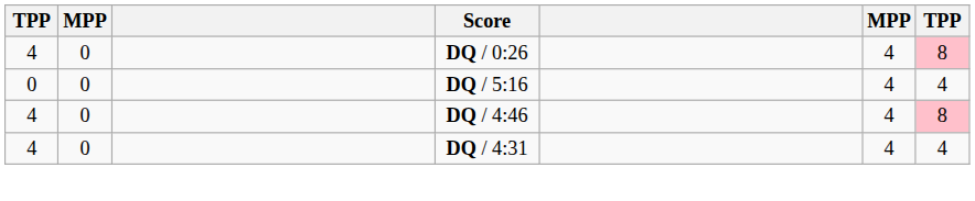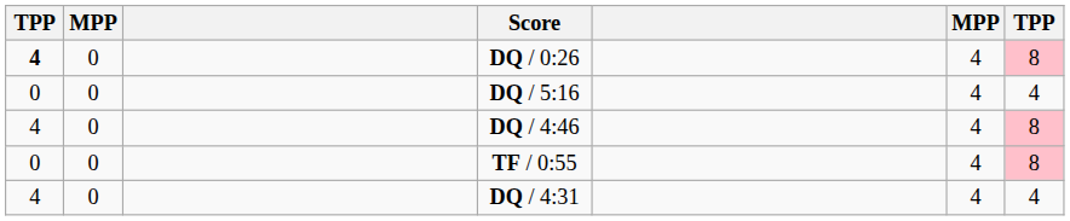DQ / 0:26 | column 1: normal -> bold
+ row: 0 | 0 | TF / 0:55 | 4 | 8
